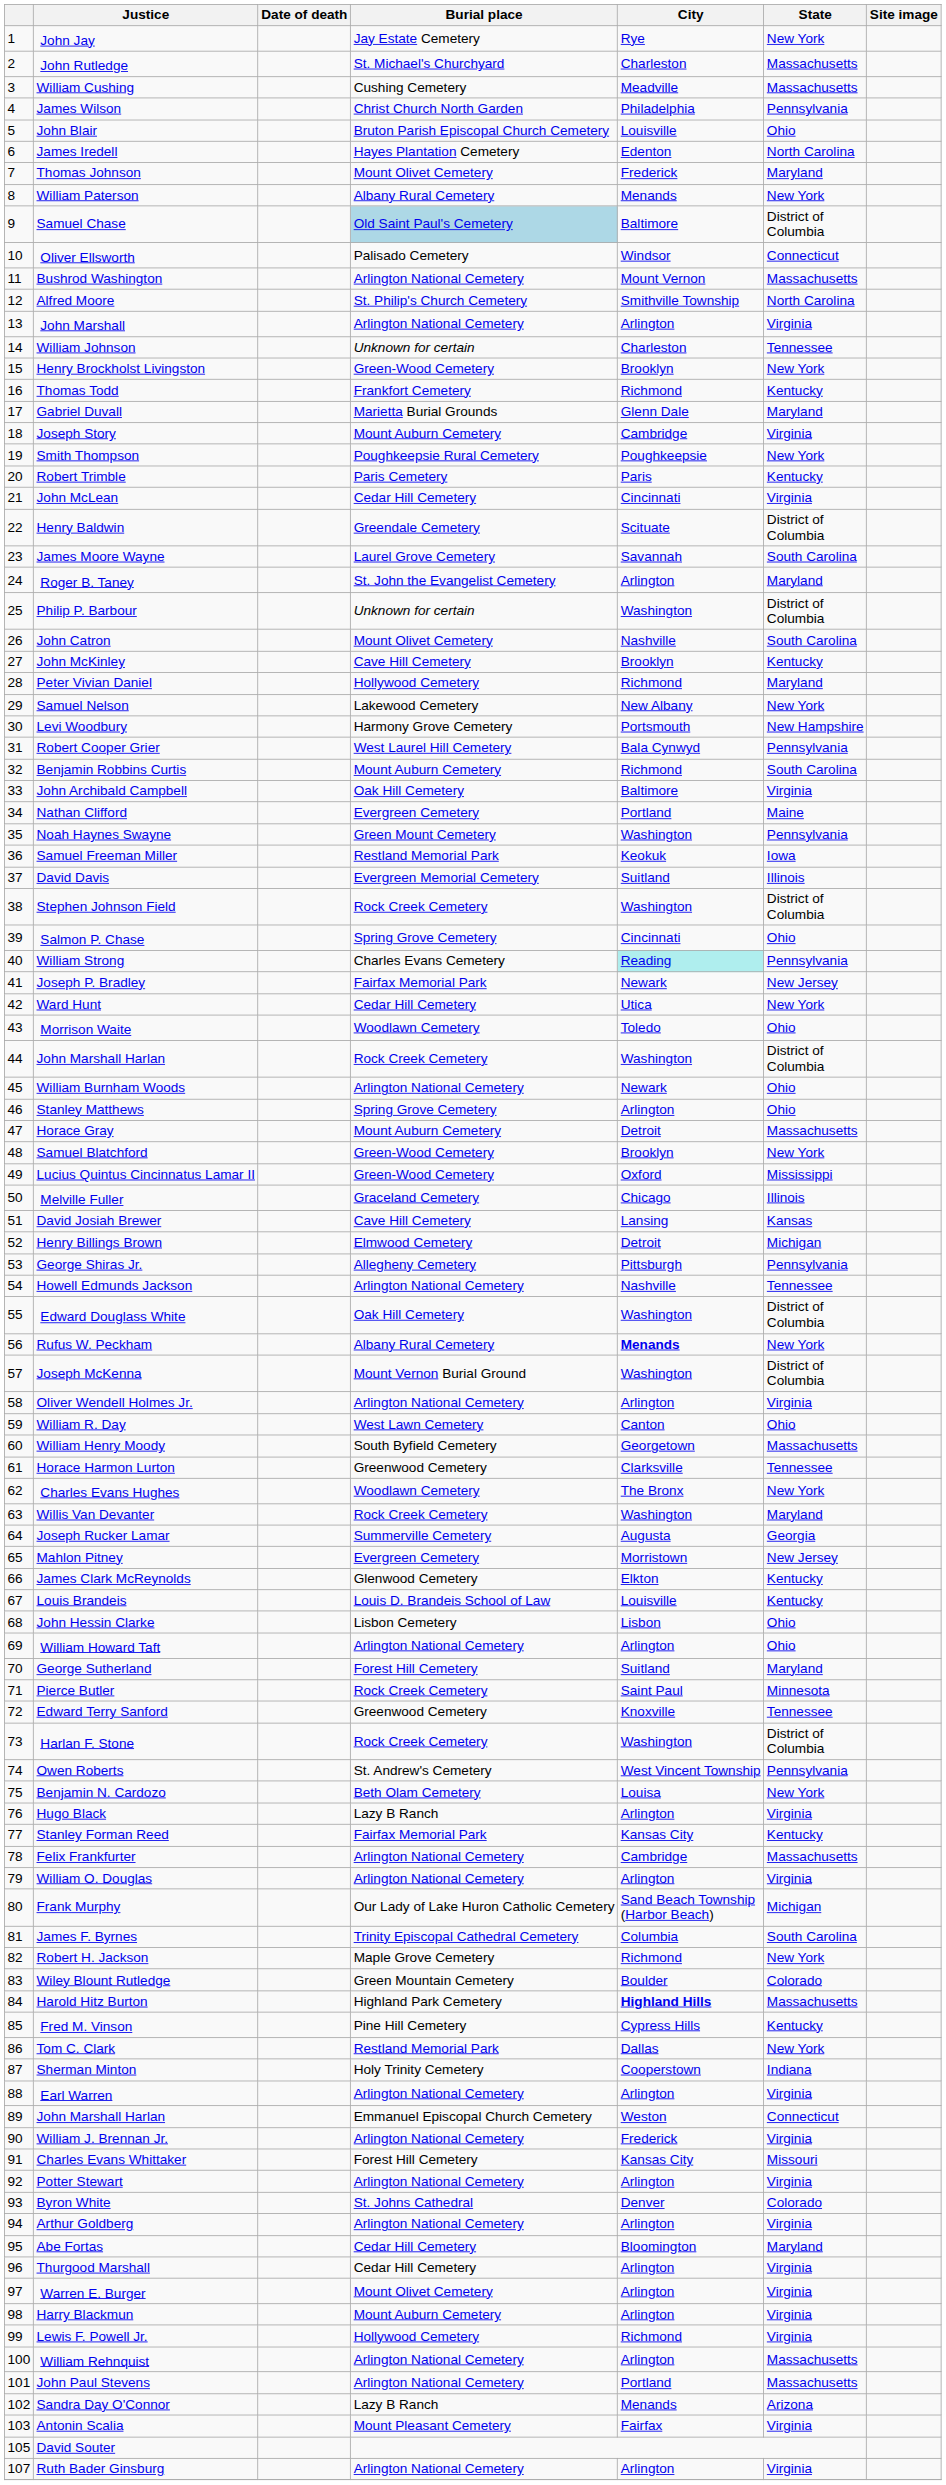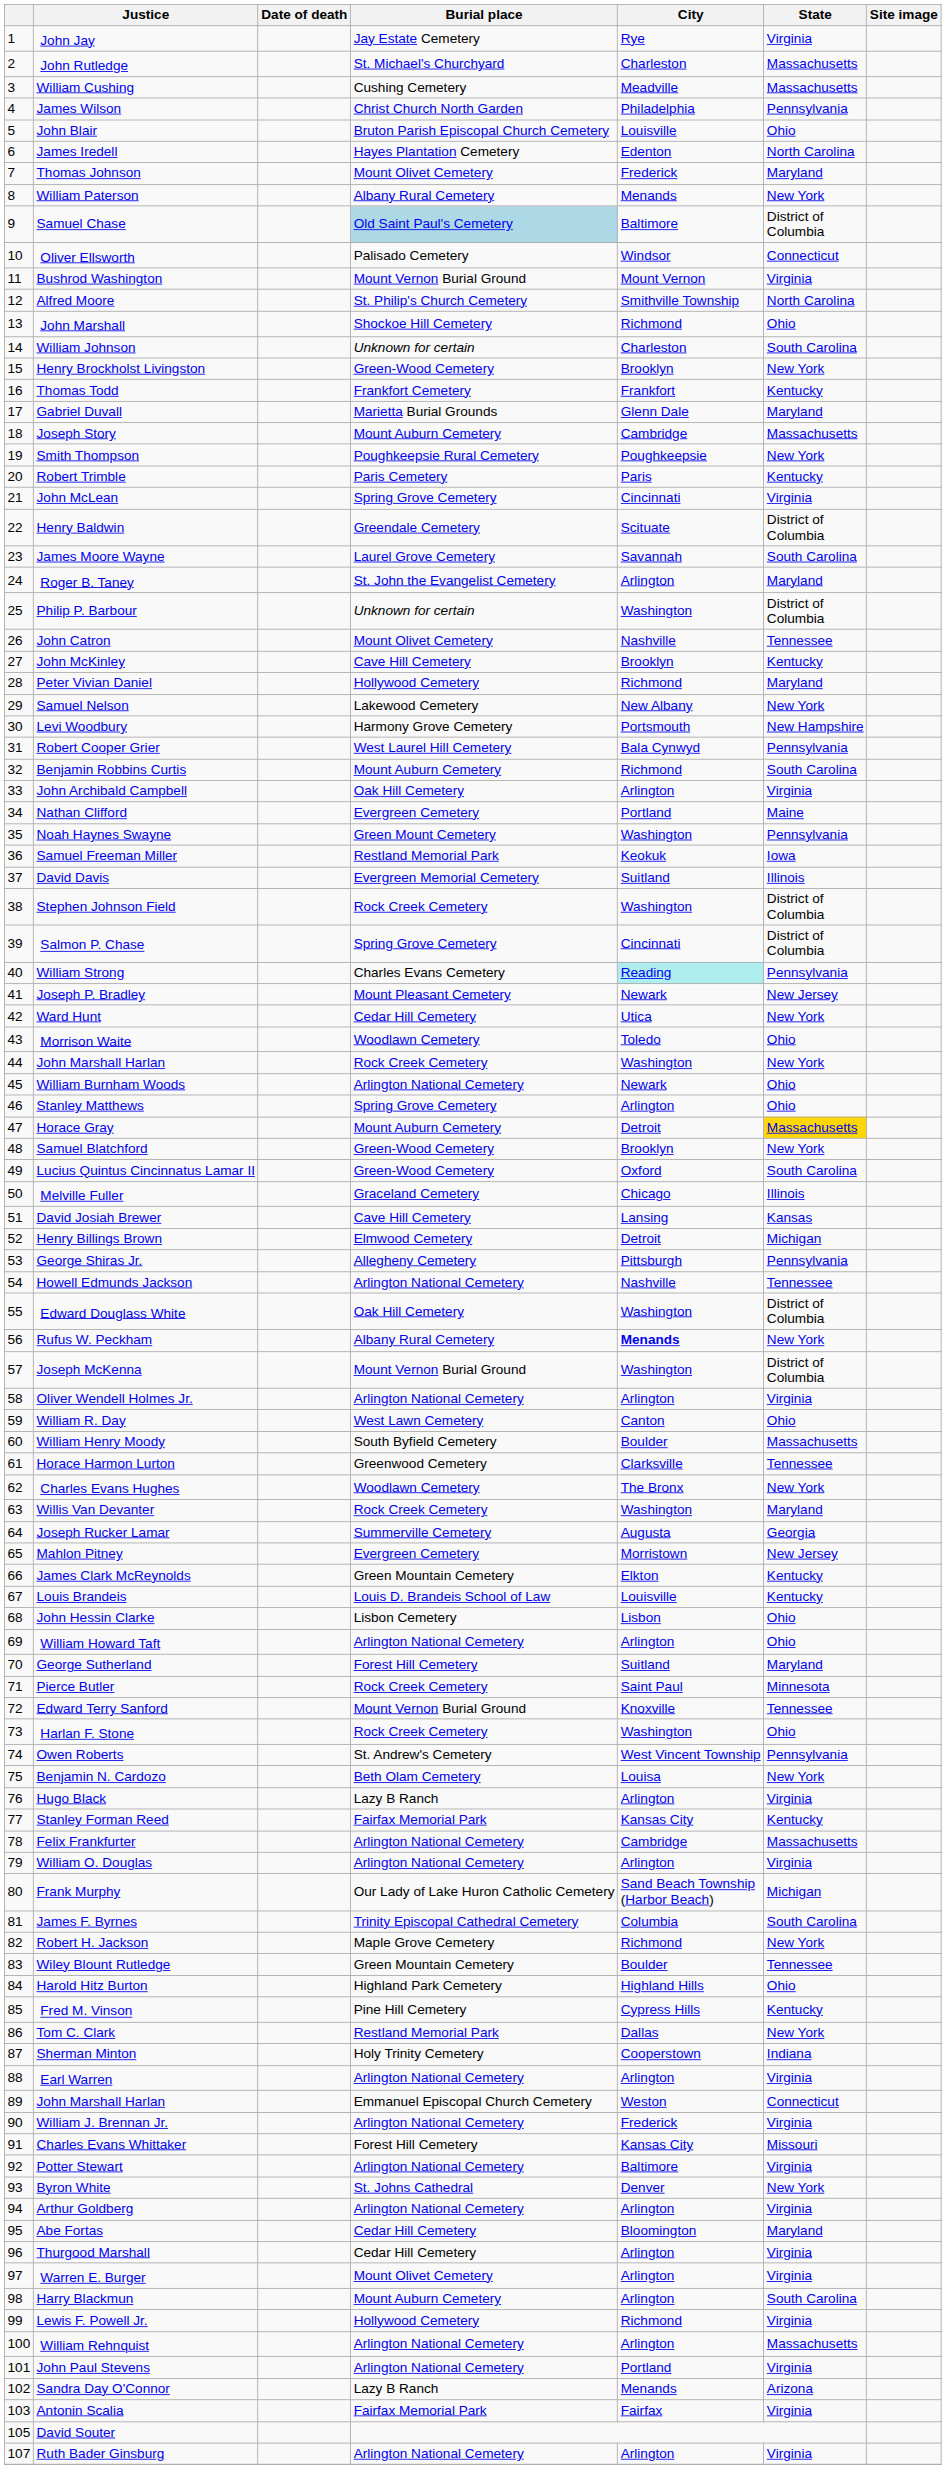John Jay | State: New York -> Virginia
Bushrod Washington | Burial place: Arlington National Cemetery -> Mount Vernon Burial Ground
Bushrod Washington | State: Massachusetts -> Virginia
John Marshall | Burial place: Arlington National Cemetery -> Shockoe Hill Cemetery
John Marshall | City: Arlington -> Richmond
John Marshall | State: Virginia -> Ohio
William Johnson | State: Tennessee -> South Carolina
Thomas Todd | City: Richmond -> Frankfort
Joseph Story | State: Virginia -> Massachusetts
John McLean | Burial place: Cedar Hill Cemetery -> Spring Grove Cemetery
John Catron | State: South Carolina -> Tennessee
John Archibald Campbell | City: Baltimore -> Arlington
Salmon P. Chase | State: Ohio -> District of Columbia
Joseph P. Bradley | Burial place: Fairfax Memorial Park -> Mount Pleasant Cemetery
44 / John Marshall Harlan | State: District of Columbia -> New York
Horace Gray | State: no background -> gold background
Lucius Quintus Cincinnatus Lamar II | State: Mississippi -> South Carolina
William Henry Moody | City: Georgetown -> Boulder
James Clark McReynolds | Burial place: Glenwood Cemetery -> Green Mountain Cemetery
Edward Terry Sanford | Burial place: Greenwood Cemetery -> Mount Vernon Burial Ground
Harlan F. Stone | State: District of Columbia -> Ohio
Wiley Blount Rutledge | State: Colorado -> Tennessee
Harold Hitz Burton | City: bold -> normal
Harold Hitz Burton | State: Massachusetts -> Ohio
Potter Stewart | City: Arlington -> Baltimore
Byron White | State: Colorado -> New York
Harry Blackmun | State: Virginia -> South Carolina
John Paul Stevens | State: Massachusetts -> Virginia
Antonin Scalia | Burial place: Mount Pleasant Cemetery -> Fairfax Memorial Park
